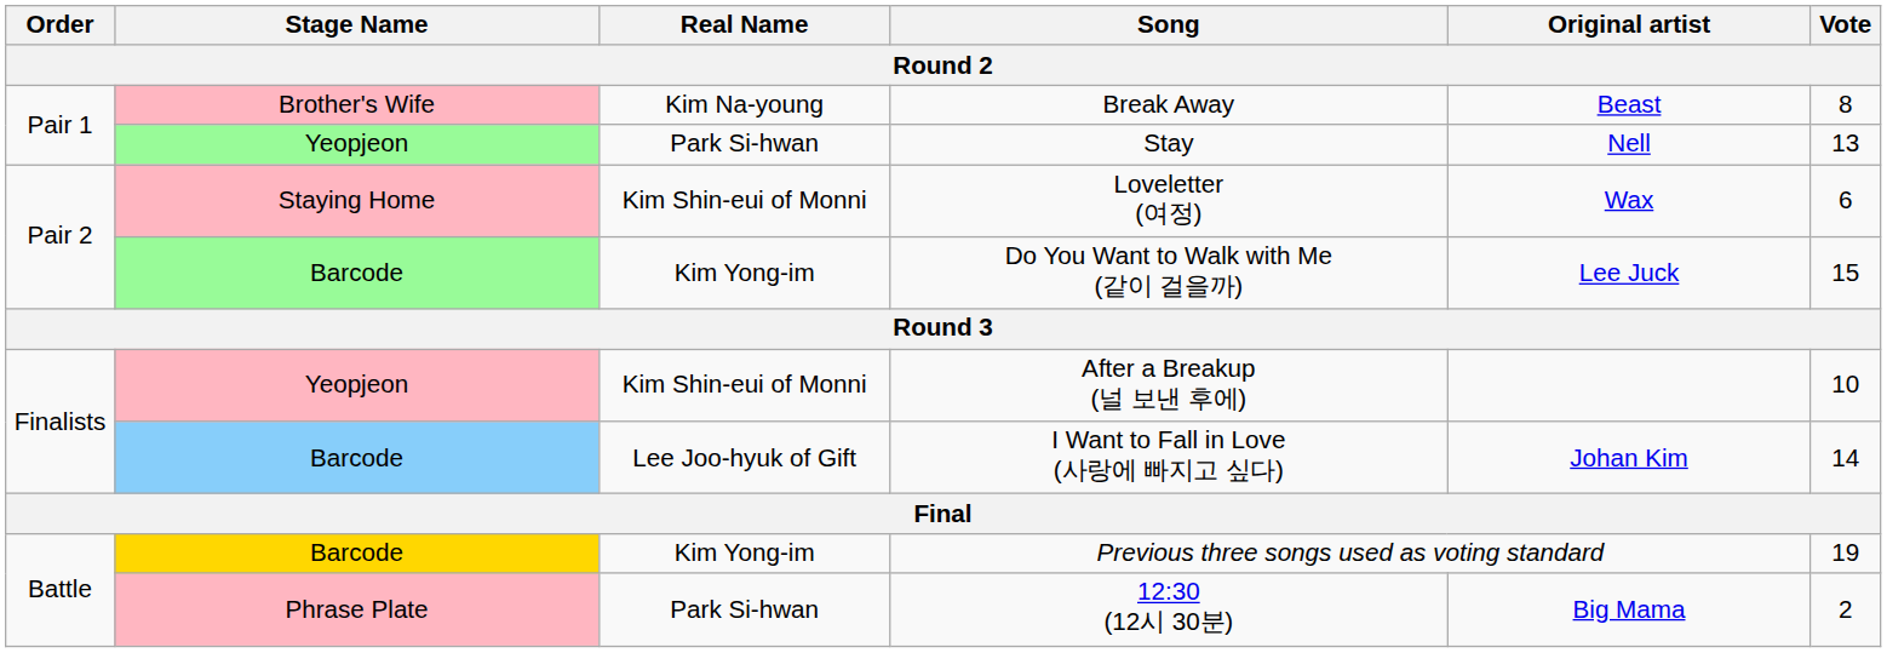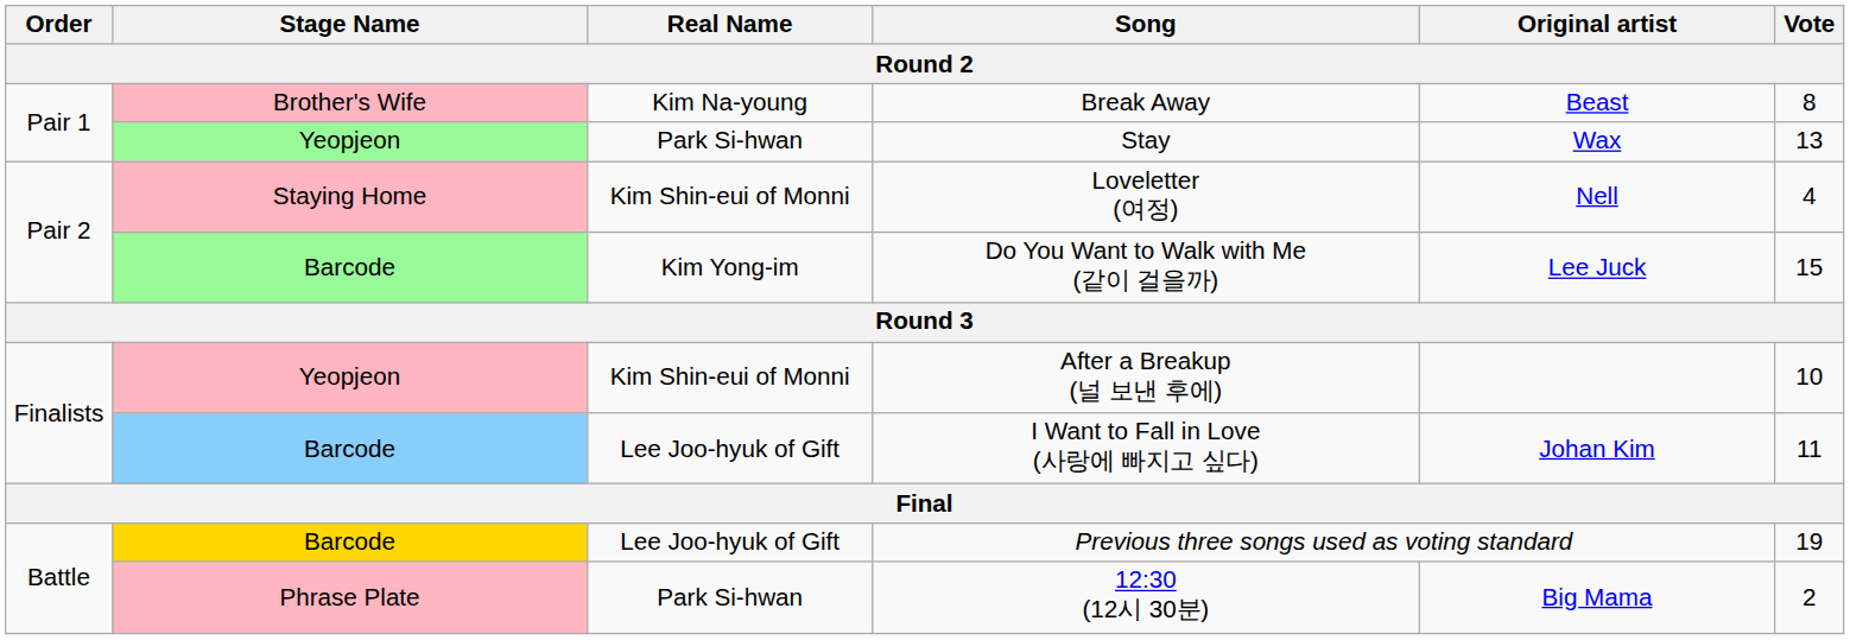Stay | Original artist: Nell -> Wax
Loveletter (여정) | Original artist: Wax -> Nell
Loveletter (여정) | Vote: 6 -> 4
I Want to Fall in Love (사랑에 빠지고 싶다) | Vote: 14 -> 11
Previous three songs used as voting standard | Real Name: Kim Yong-im -> Lee Joo-hyuk of Gift
